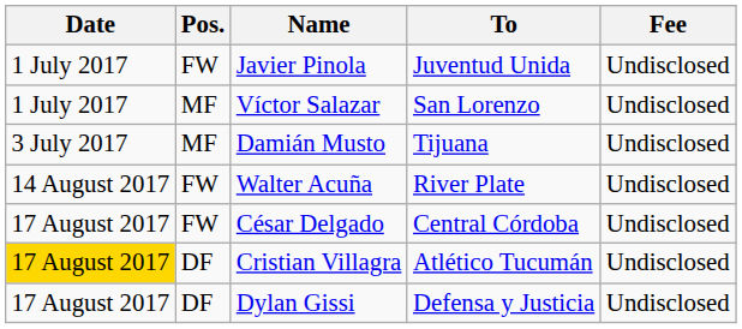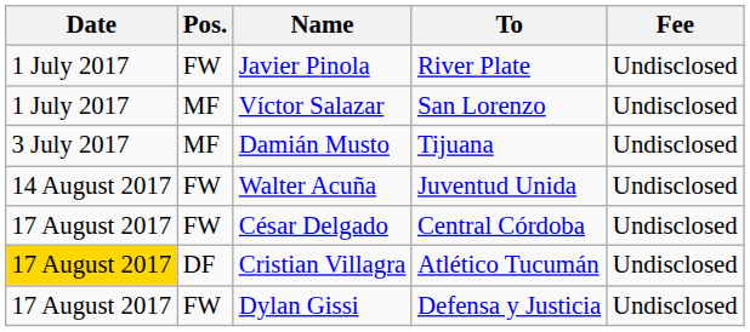Javier Pinola | To: Juventud Unida -> River Plate
Walter Acuña | To: River Plate -> Juventud Unida
Dylan Gissi | Pos.: DF -> FW
